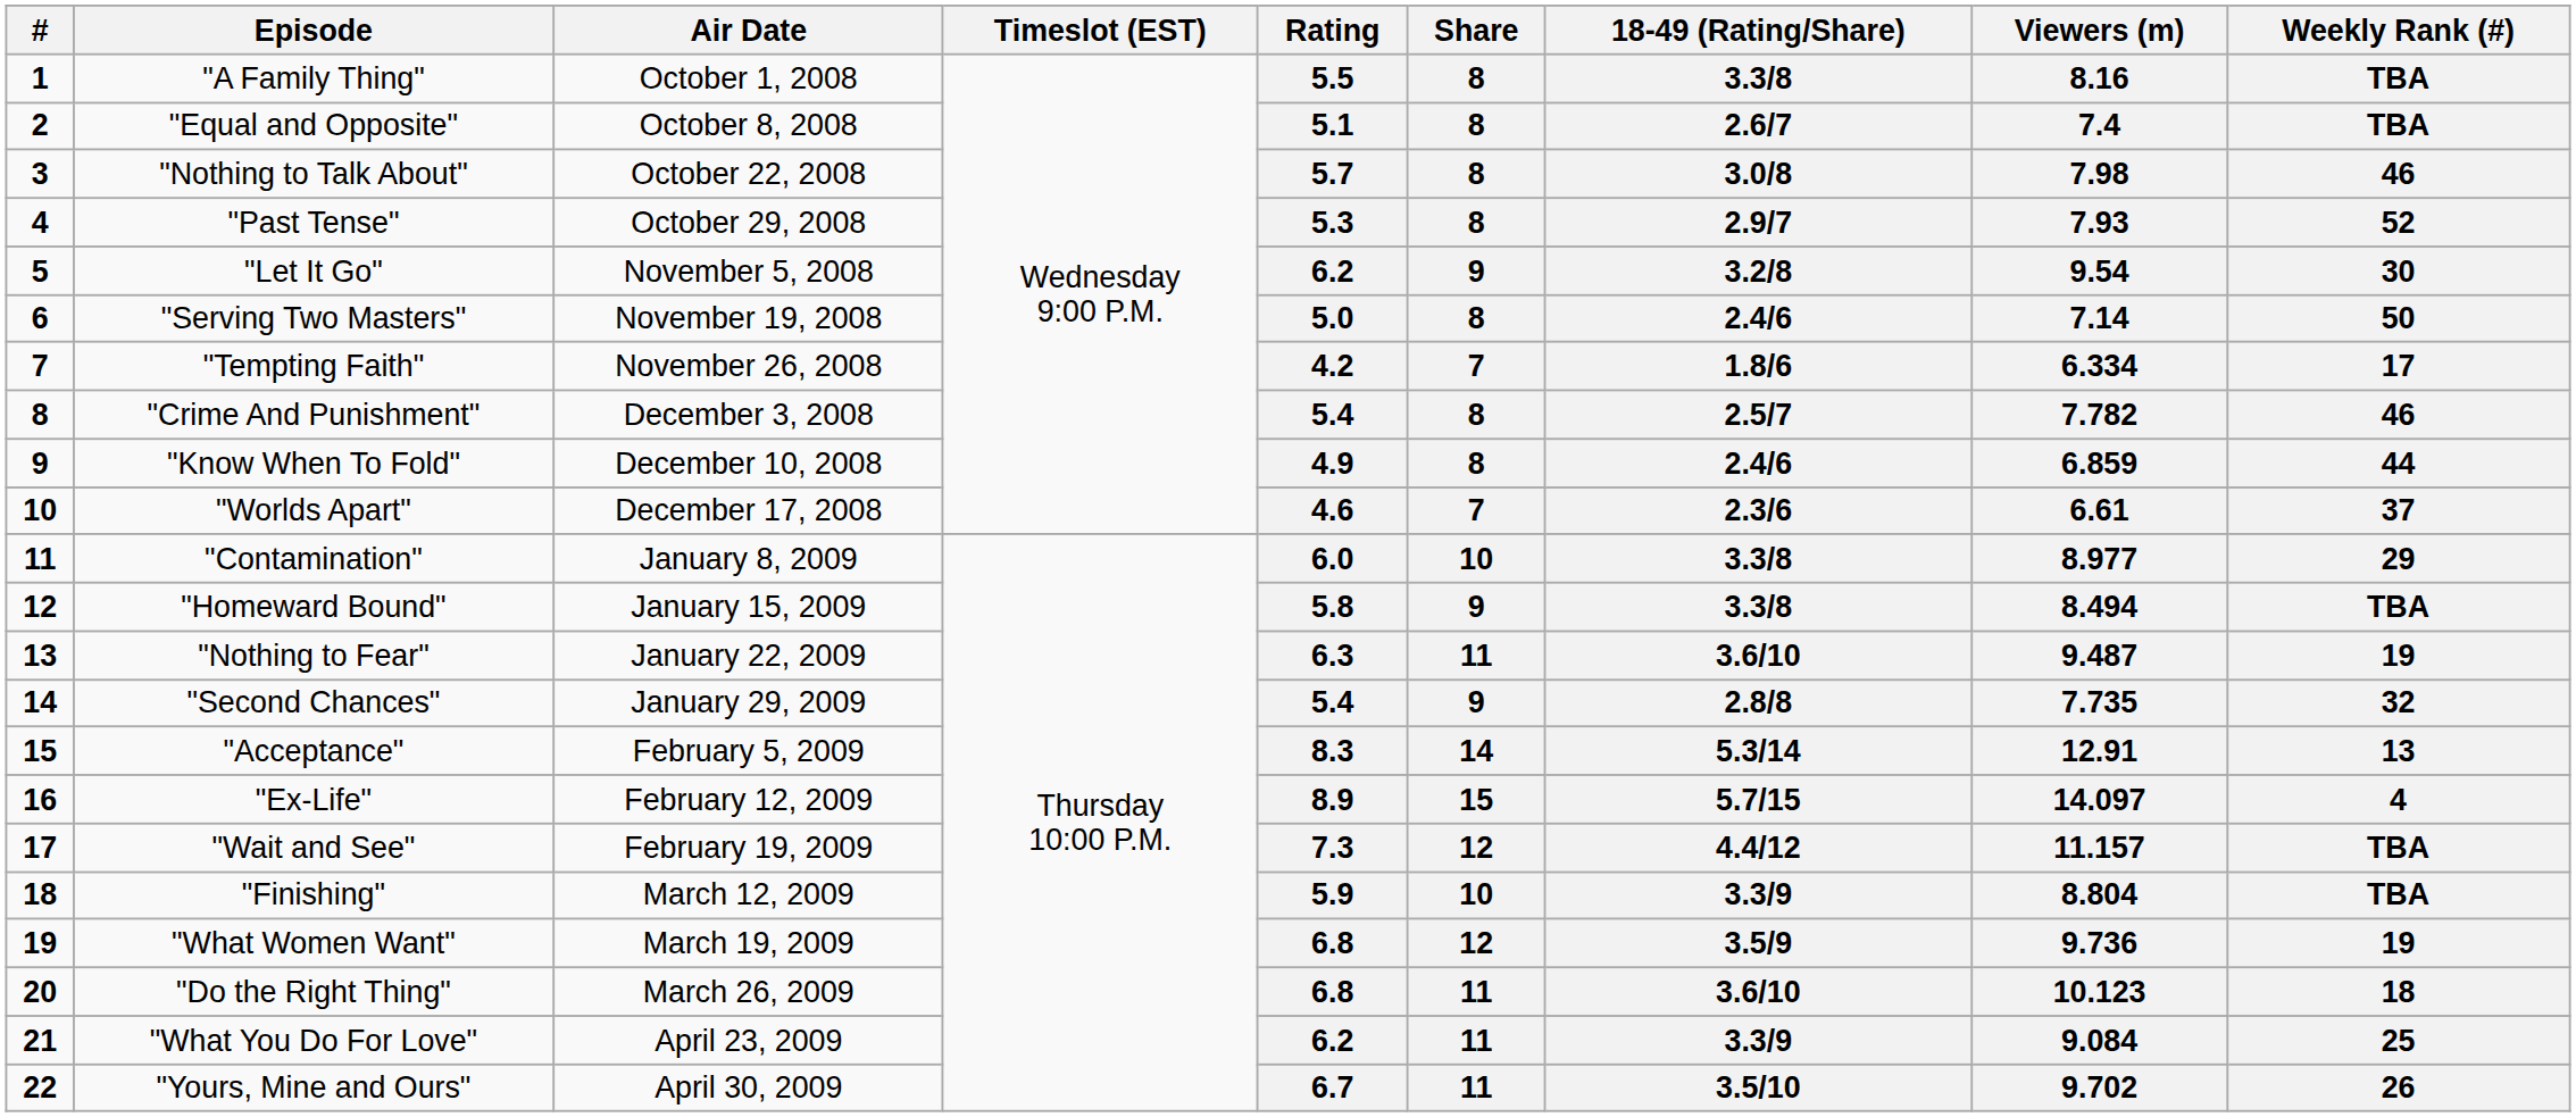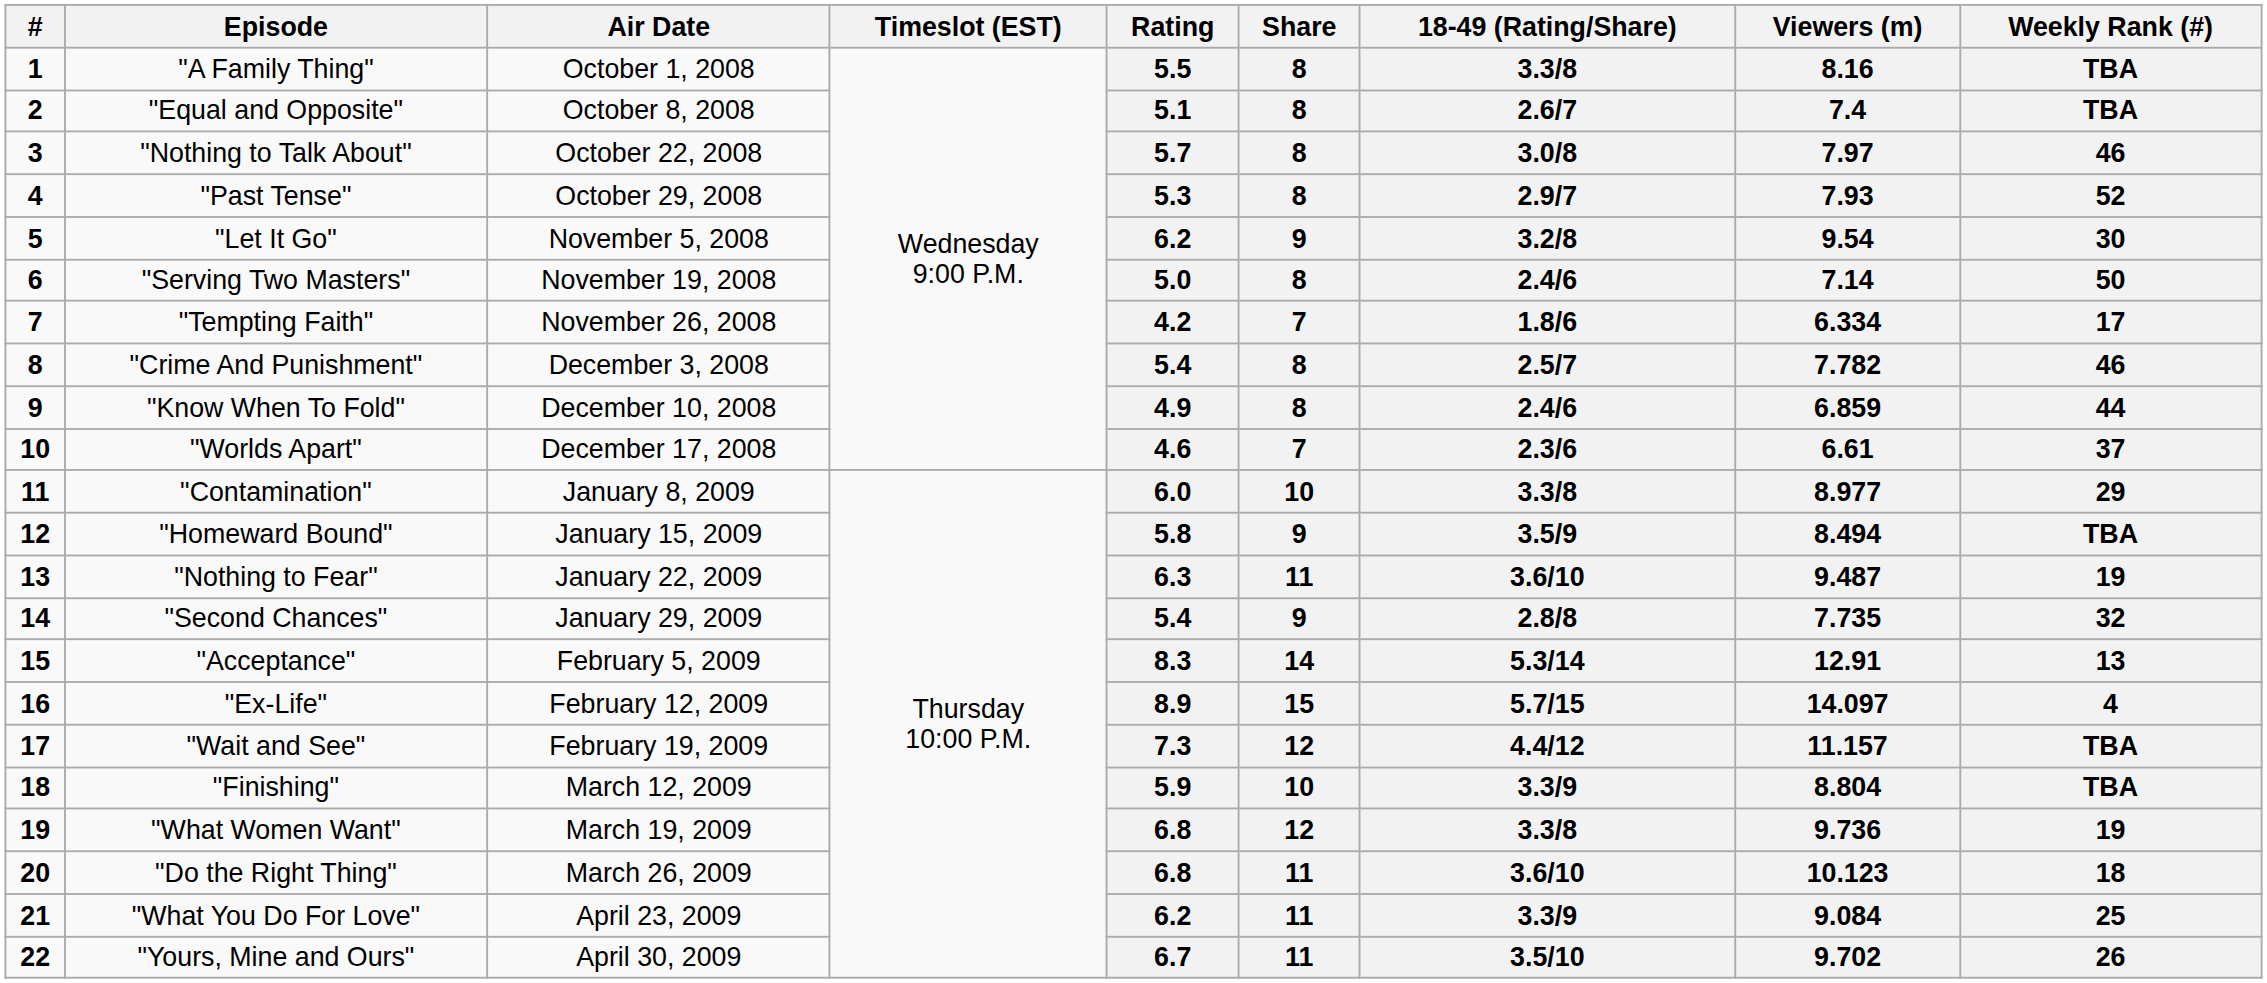"Nothing to Talk About" | Viewers (m): 7.98 -> 7.97
"Homeward Bound" | 18-49 (Rating/Share): 3.3/8 -> 3.5/9
"What Women Want" | 18-49 (Rating/Share): 3.5/9 -> 3.3/8
